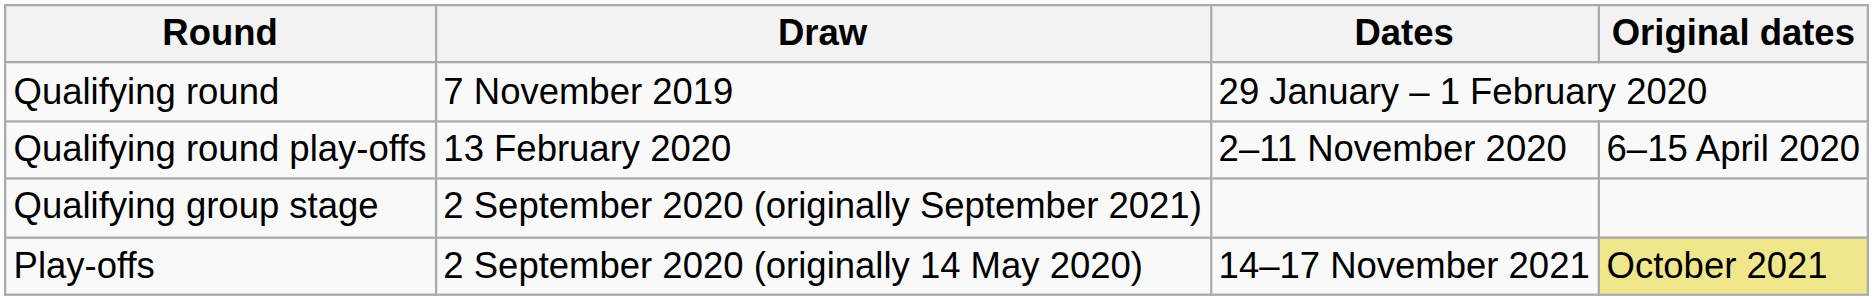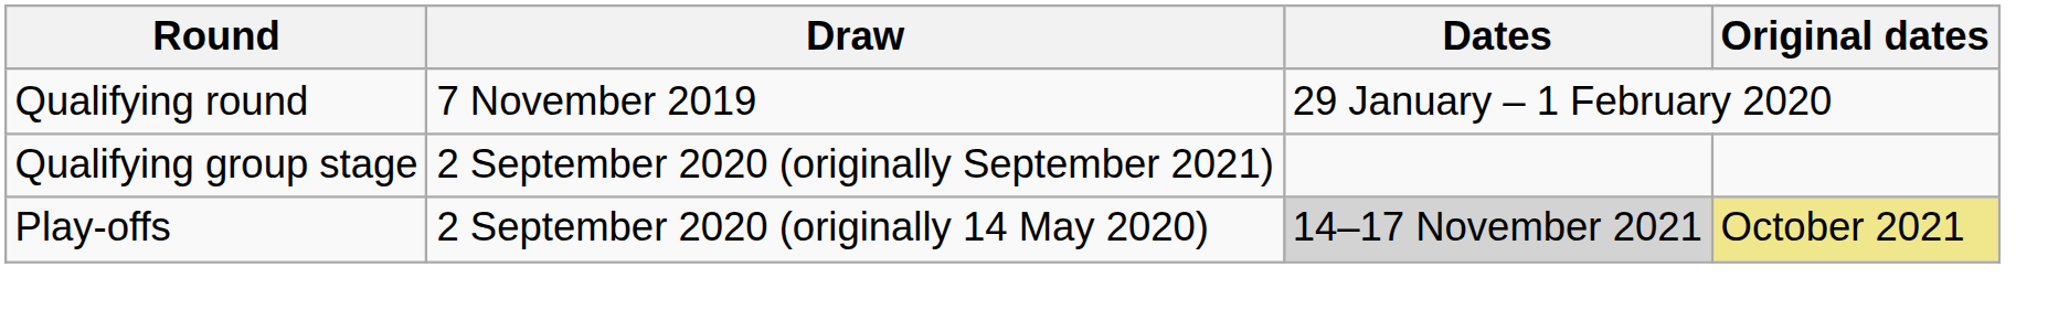- row: Qualifying round play-offs | 13 February 2020 | 2–11 November 2020 | 6–15 April 2020
Play-offs | Dates: no background -> lightgrey background
